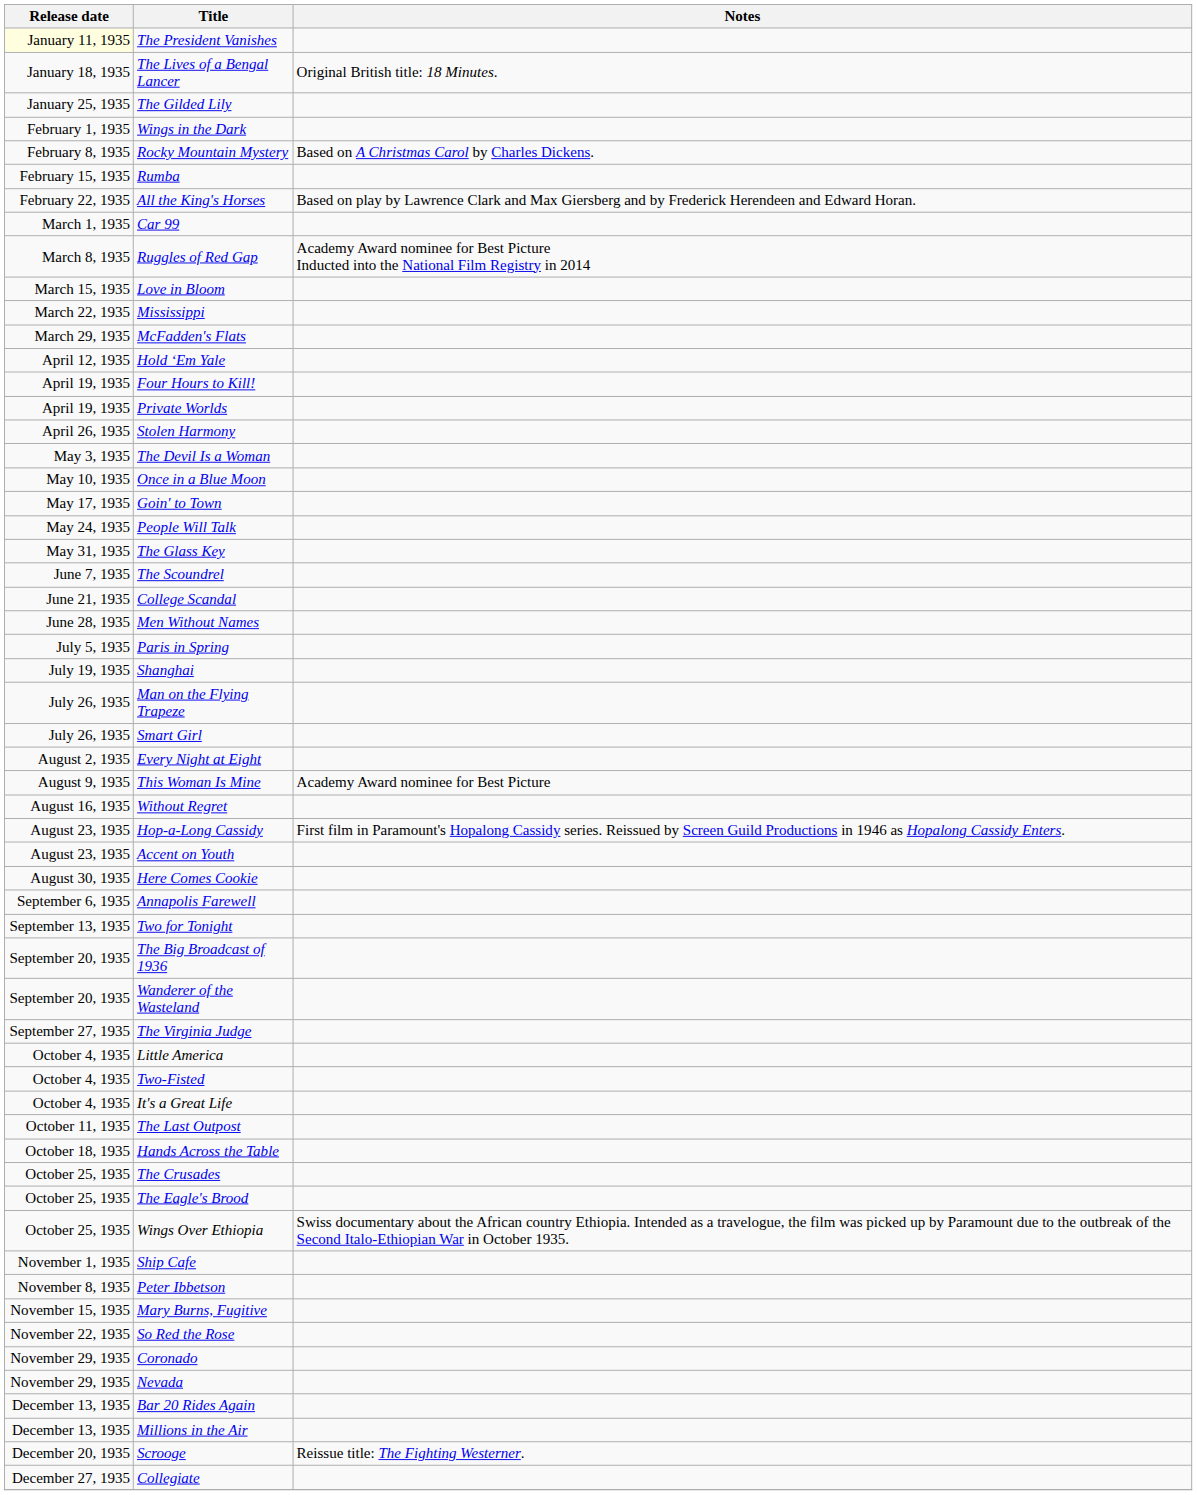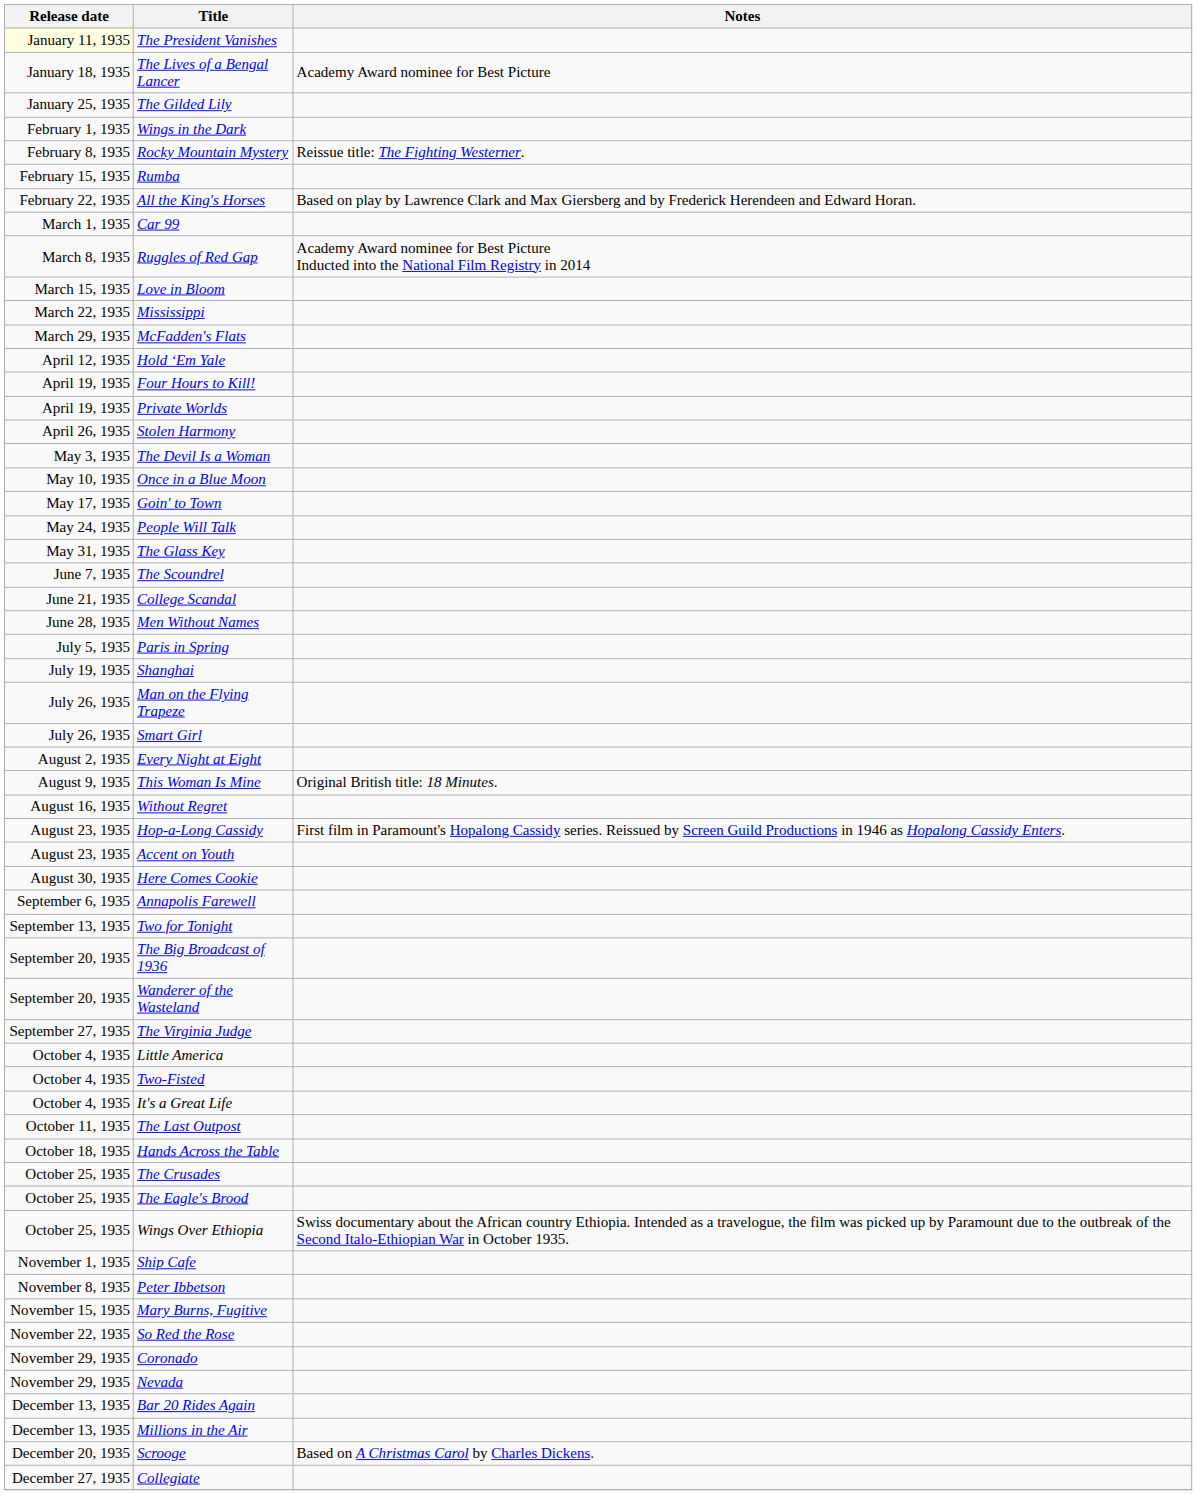The Lives of a Bengal Lancer | Notes: Original British title: 18 Minutes. -> Academy Award nominee for Best Picture
Rocky Mountain Mystery | Notes: Based on A Christmas Carol by Charles Dickens. -> Reissue title: The Fighting Westerner.
This Woman Is Mine | Notes: Academy Award nominee for Best Picture -> Original British title: 18 Minutes.
Scrooge | Notes: Reissue title: The Fighting Westerner. -> Based on A Christmas Carol by Charles Dickens.
